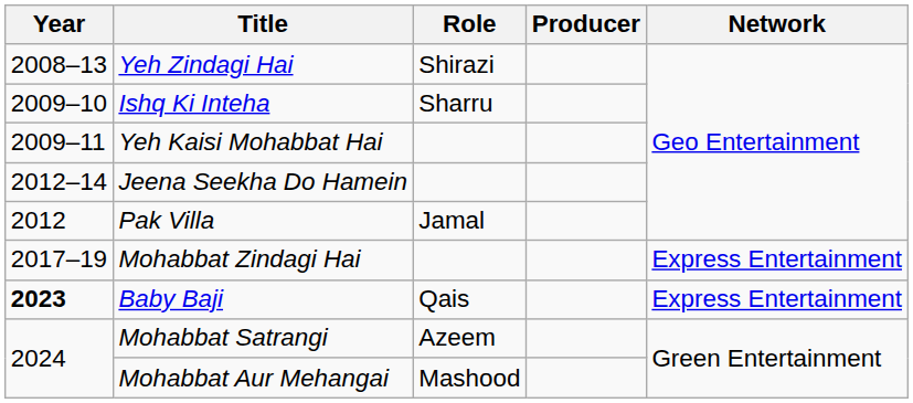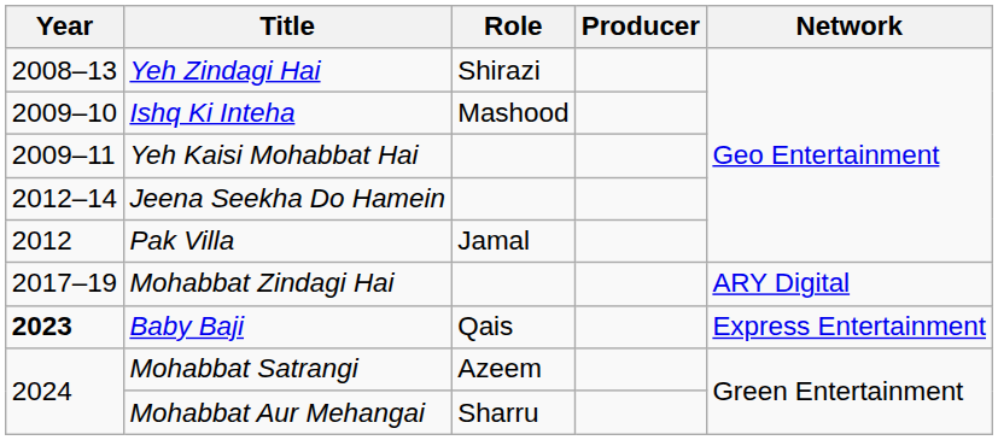Ishq Ki Inteha | Role: Sharru -> Mashood
Mohabbat Zindagi Hai | Network: Express Entertainment -> ARY Digital
Mohabbat Aur Mehangai | Role: Mashood -> Sharru
